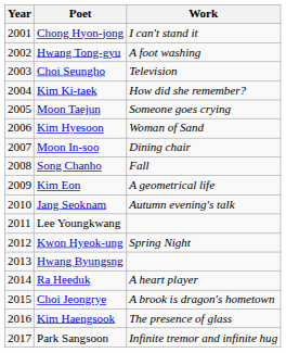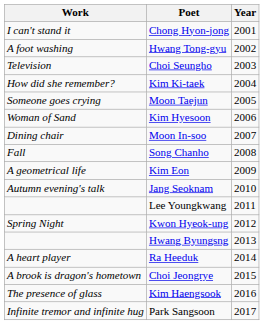columns swapped: Year <-> Work
